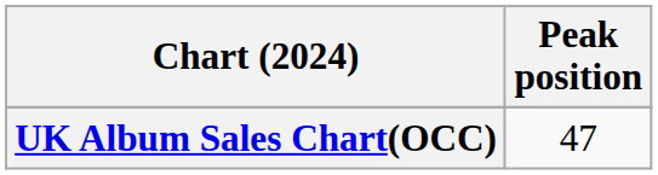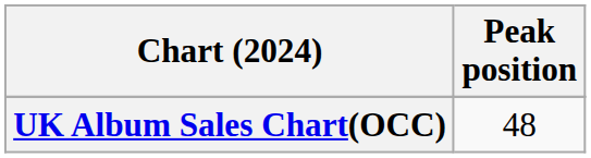UK Album Sales Chart(OCC) | Peak position: 47 -> 48
